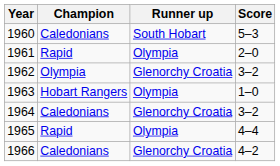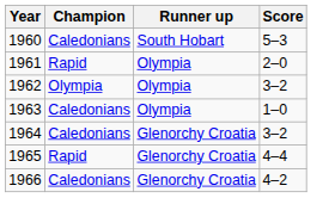1962 | Runner up: Glenorchy Croatia -> Olympia
1963 | Champion: Hobart Rangers -> Caledonians
1965 | Runner up: Olympia -> Glenorchy Croatia
